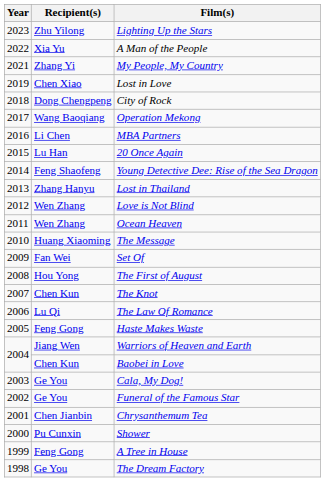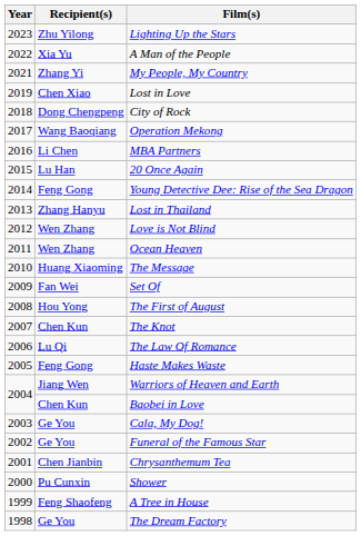Young Detective Dee: Rise of the Sea Dragon | Recipient(s): Feng Shaofeng -> Feng Gong
A Tree in House | Recipient(s): Feng Gong -> Feng Shaofeng
